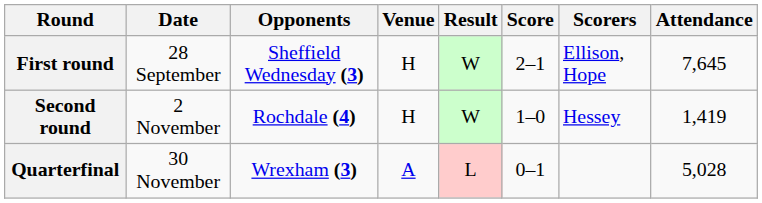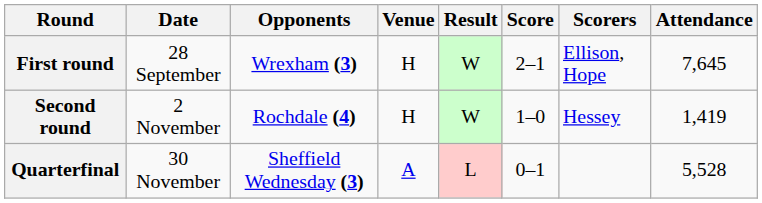First round | Opponents: Sheffield Wednesday (3) -> Wrexham (3)
Quarterfinal | Opponents: Wrexham (3) -> Sheffield Wednesday (3)
Quarterfinal | Attendance: 5,028 -> 5,528
